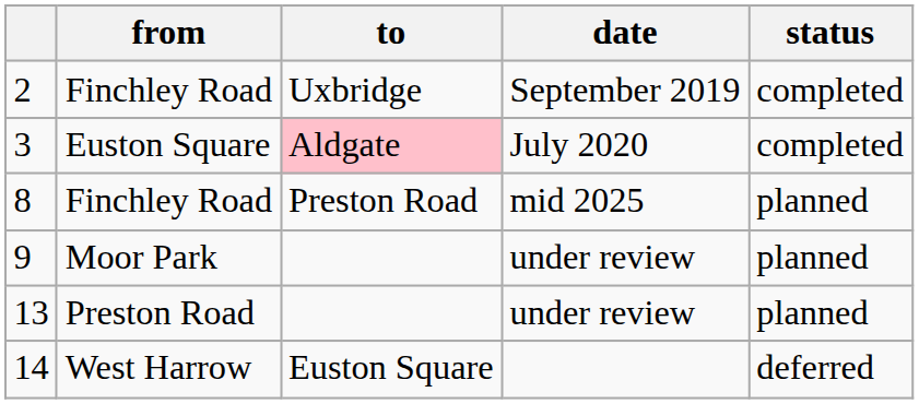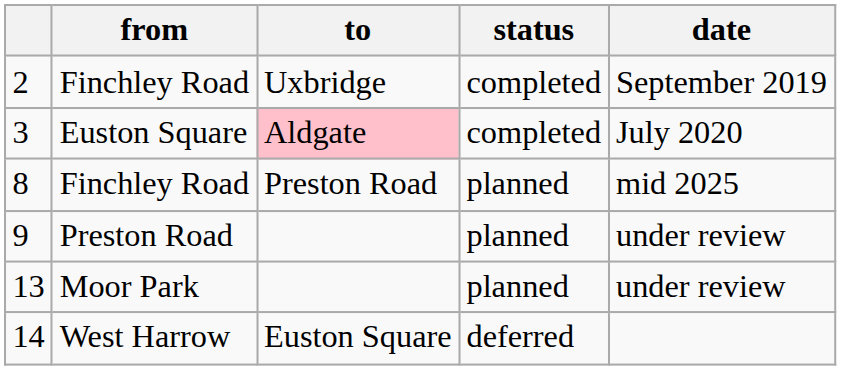columns swapped: status <-> date
9 | from: Moor Park -> Preston Road
13 | from: Preston Road -> Moor Park
